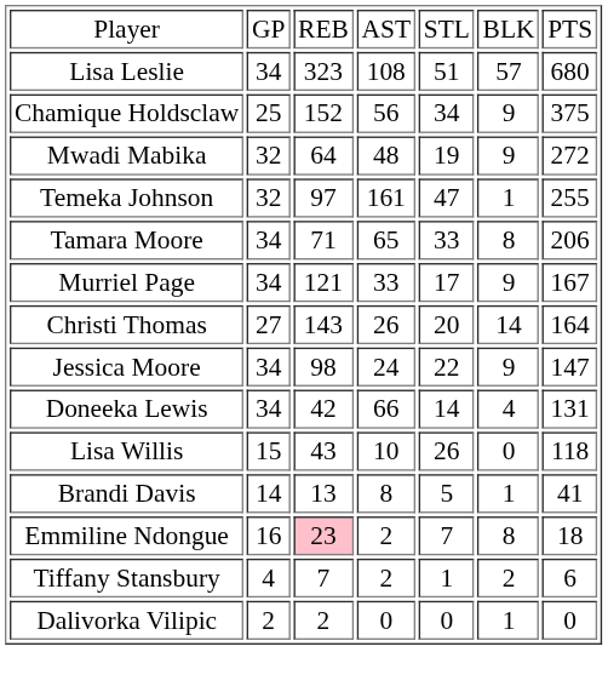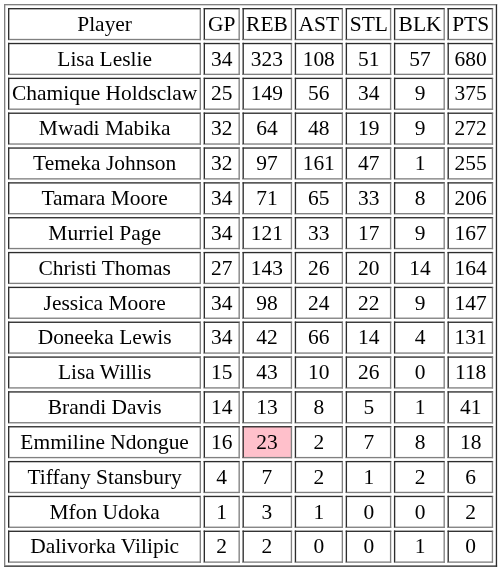Chamique Holdsclaw | column 3: 152 -> 149
+ row: Mfon Udoka | 1 | 3 | 1 | 0 | 0 | 2
